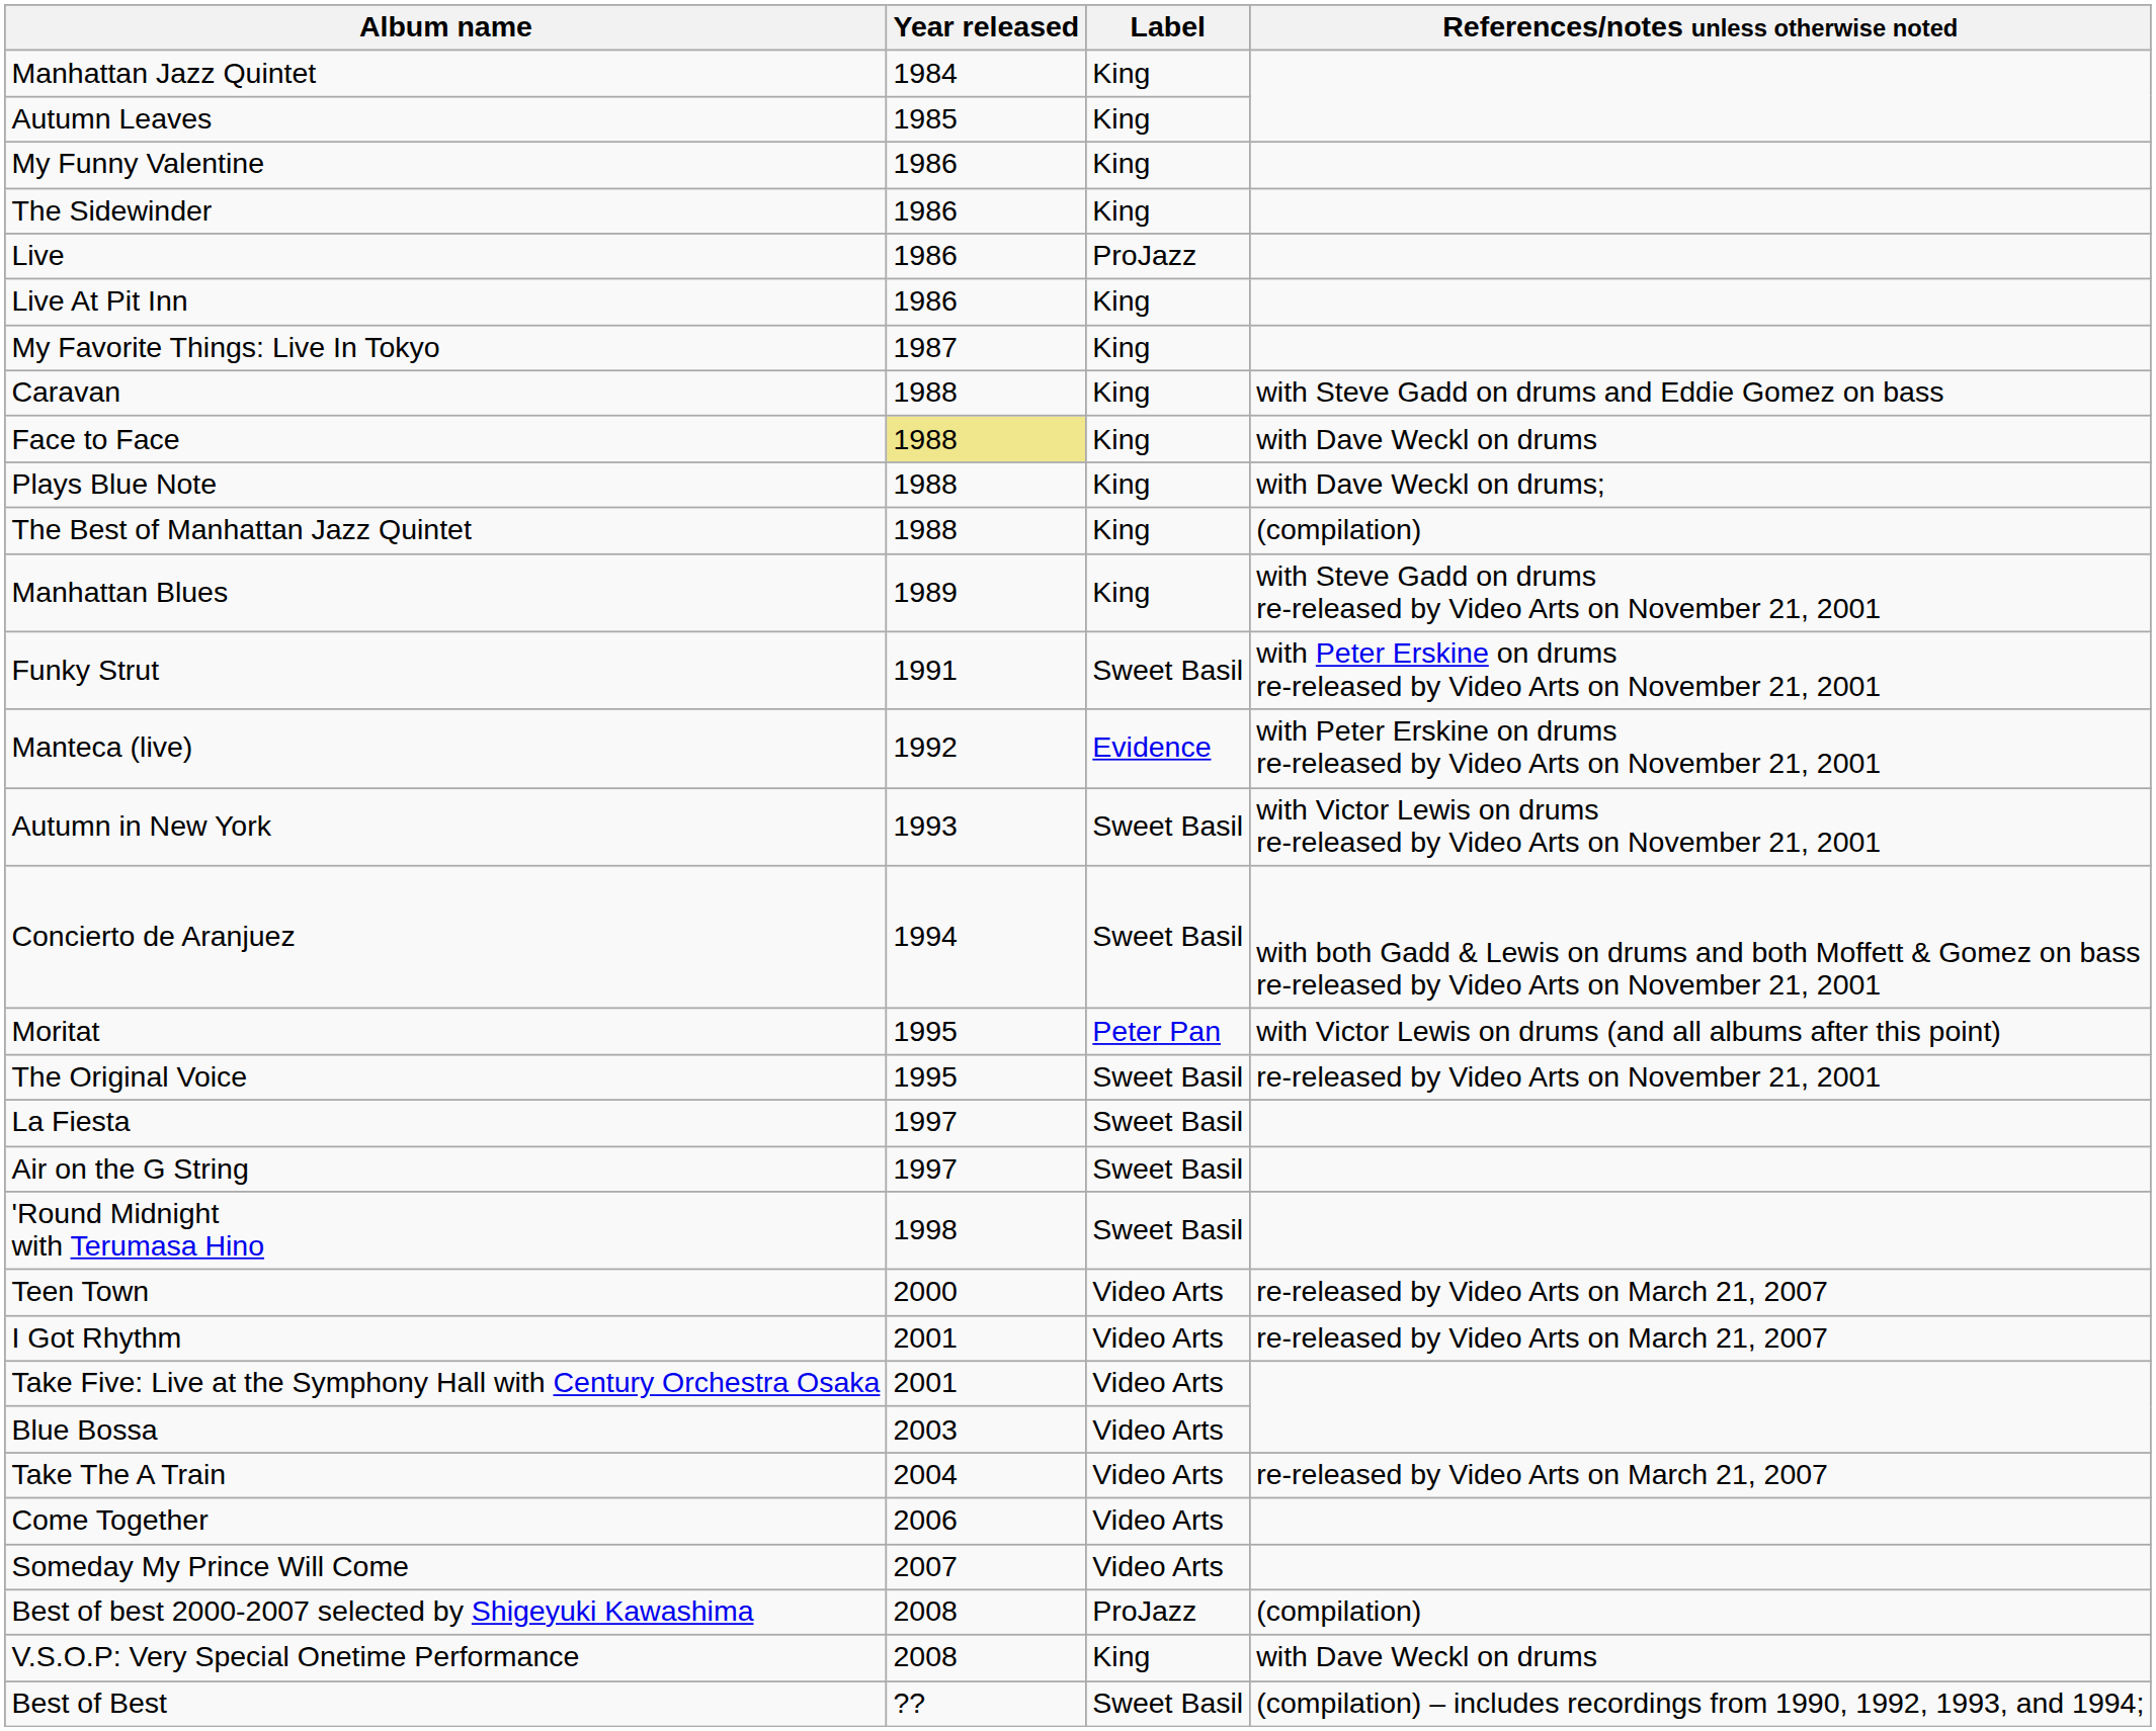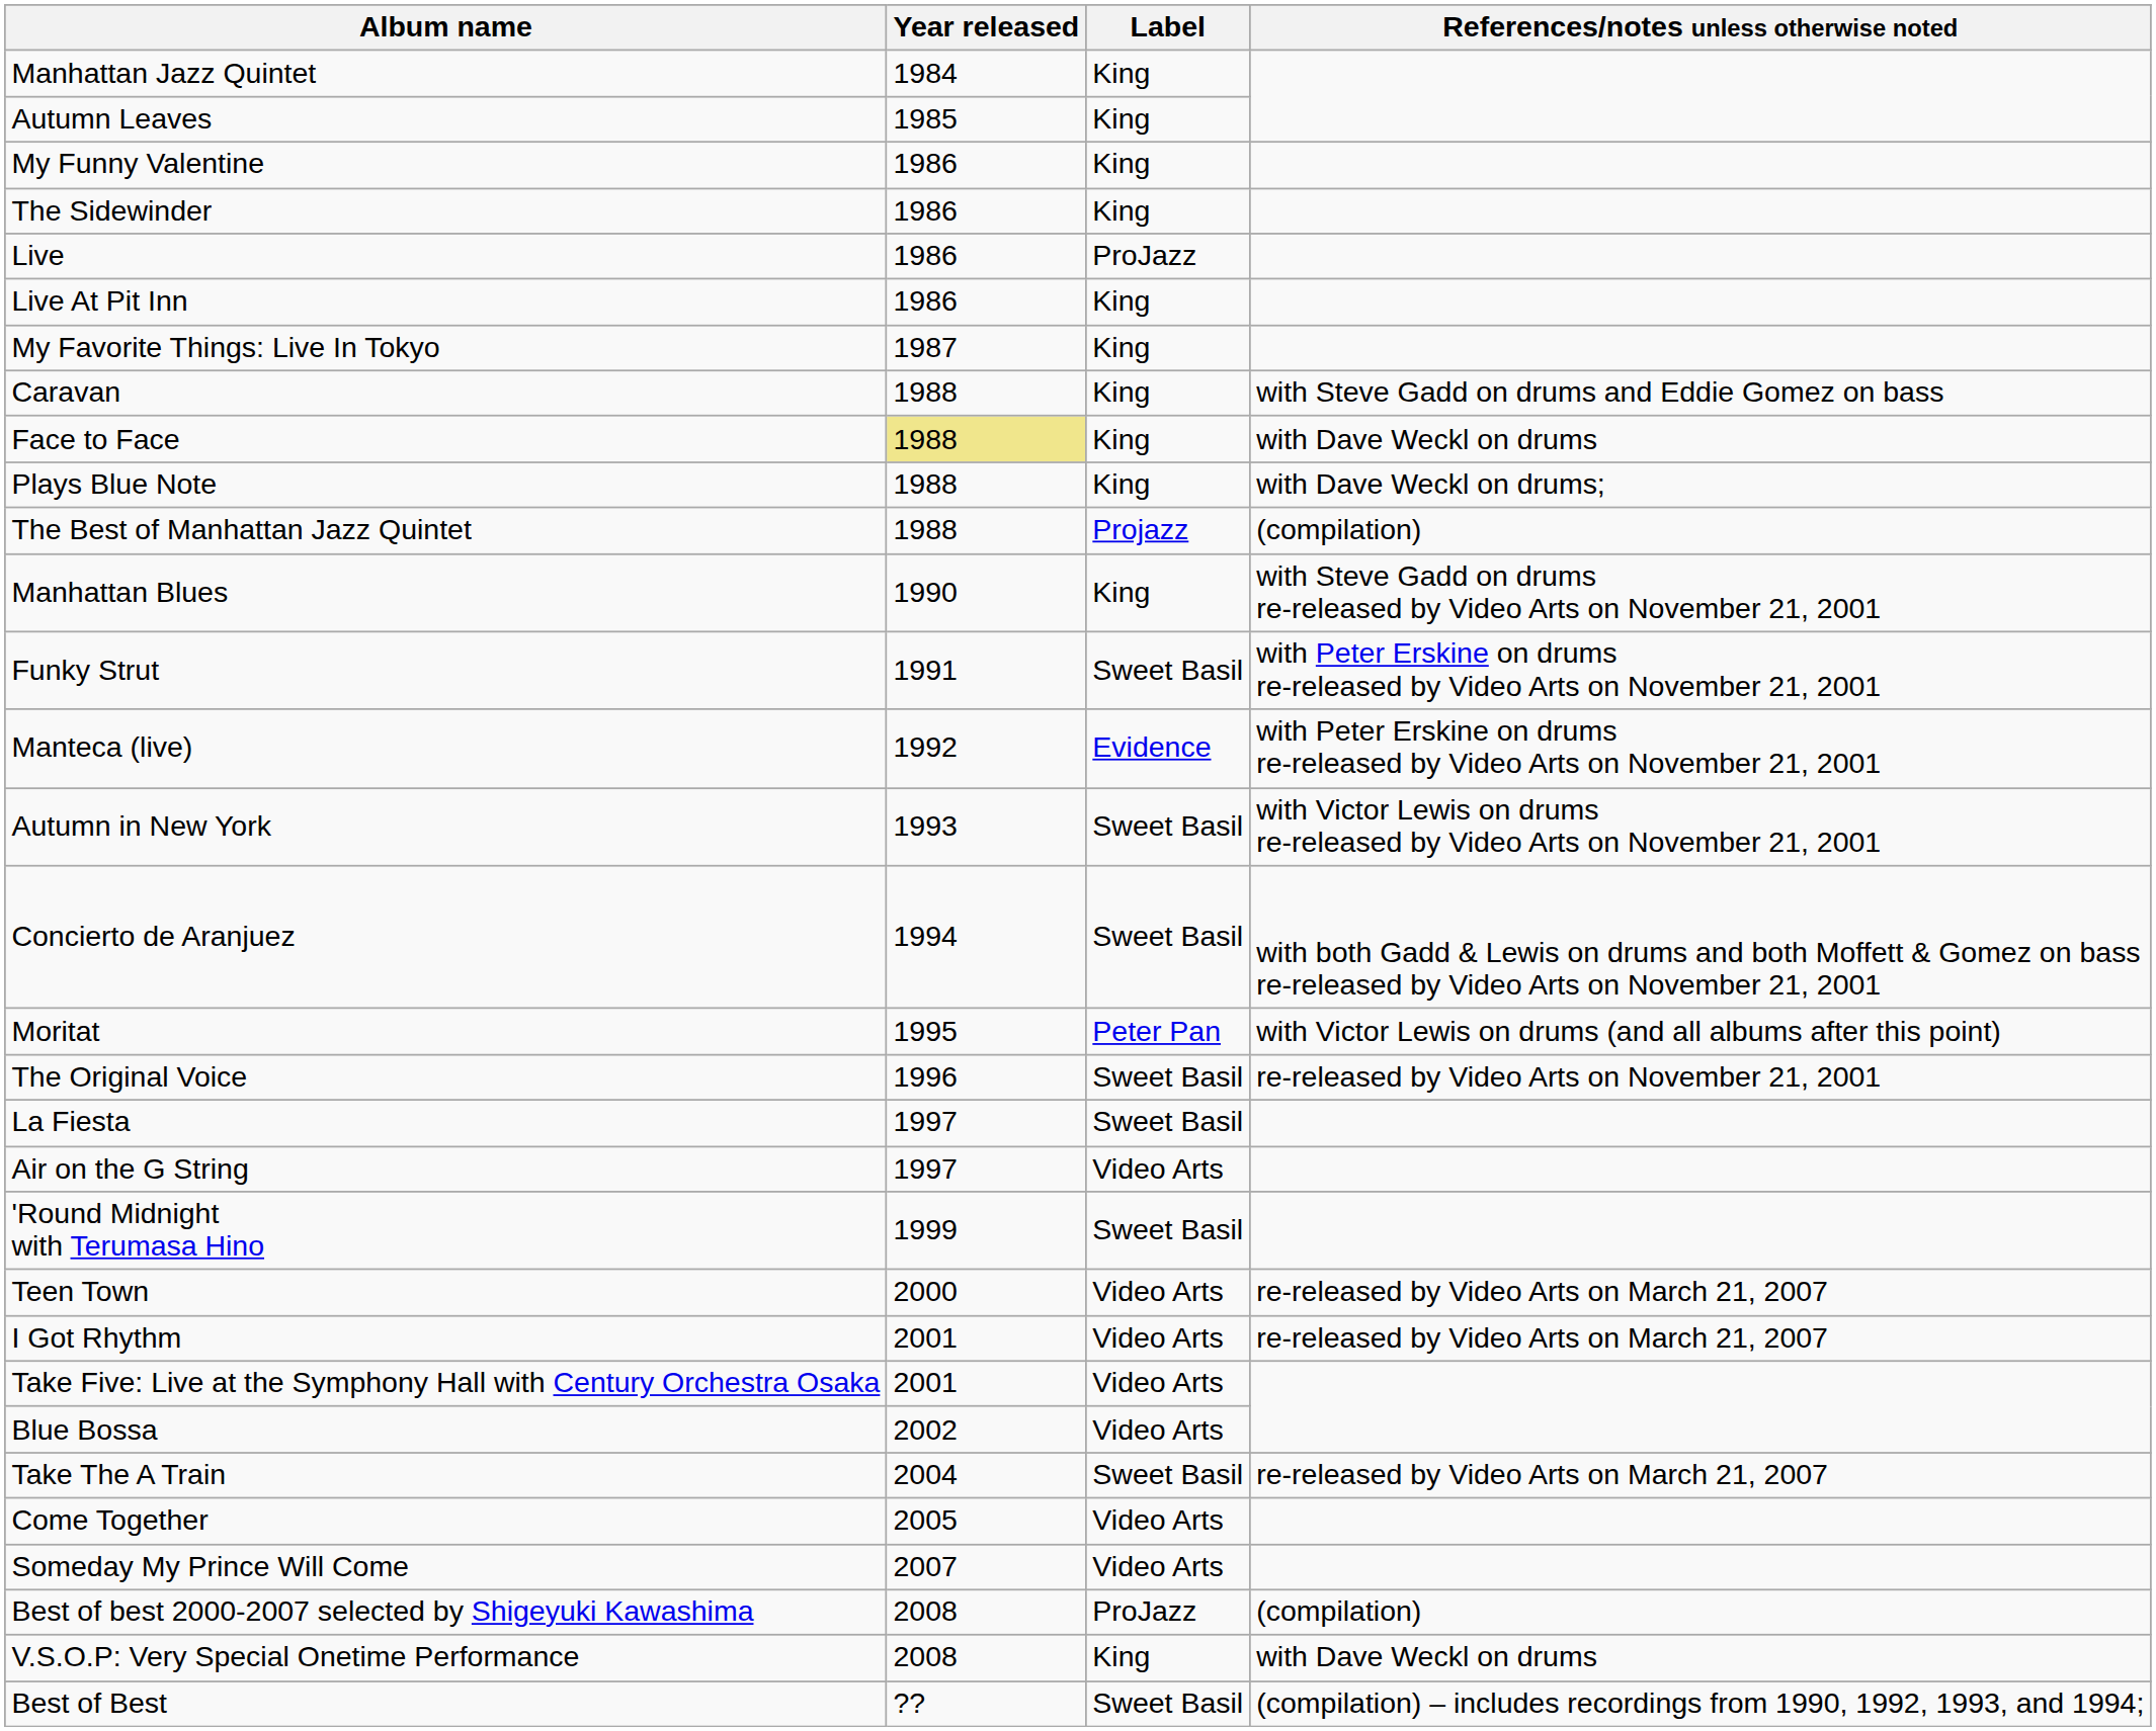The Best of Manhattan Jazz Quintet | Label: King -> Projazz
Manhattan Blues | Year released: 1989 -> 1990
The Original Voice | Year released: 1995 -> 1996
Air on the G String | Label: Sweet Basil -> Video Arts
'Round Midnight with Terumasa Hino | Year released: 1998 -> 1999
Blue Bossa | Year released: 2003 -> 2002
Take The A Train | Label: Video Arts -> Sweet Basil
Come Together | Year released: 2006 -> 2005
